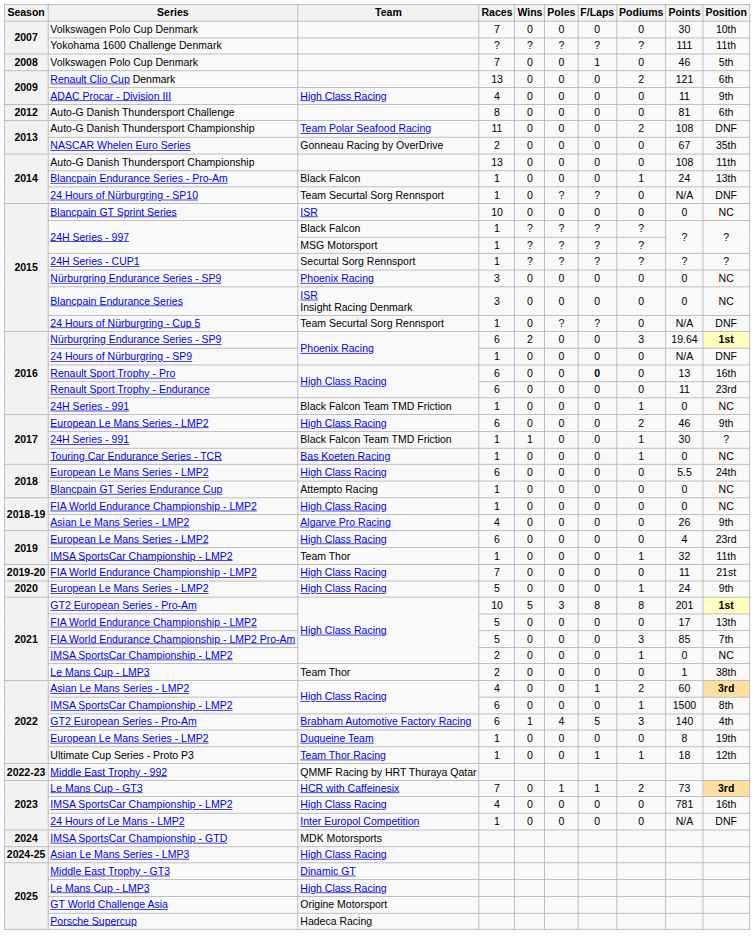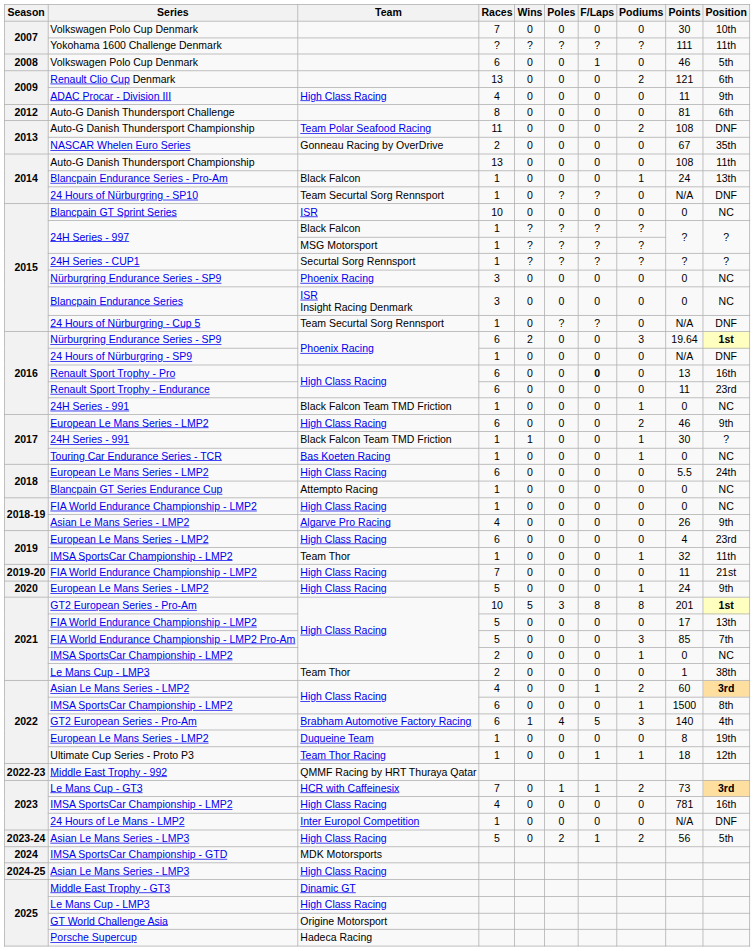2008 / Volkswagen Polo Cup Denmark | Races: 7 -> 6
+ row: 2023-24 | Asian Le Mans Series - LMP3 | High Class Racing | 5 | 0 | 2 | 1 | 2 | 56 | 5th
